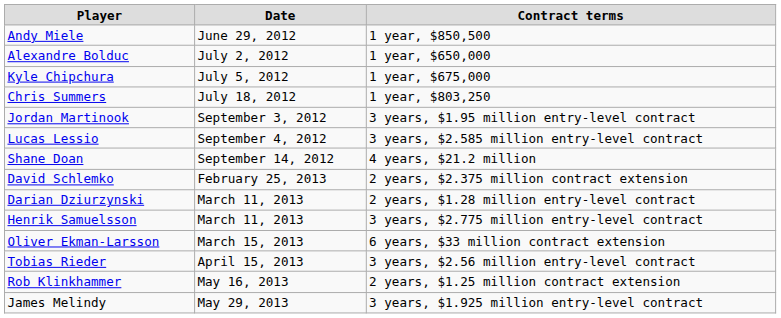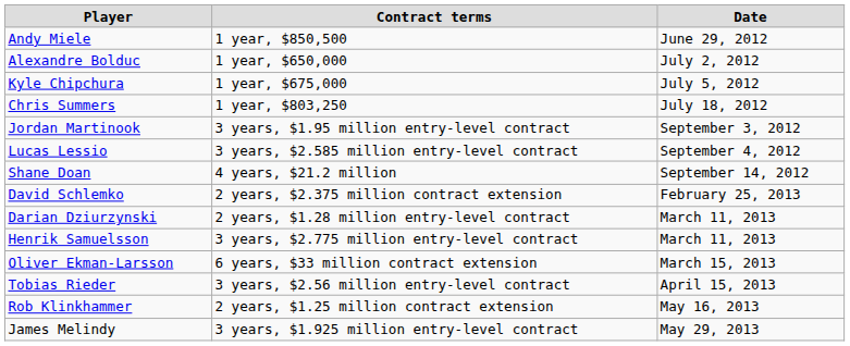columns swapped: Date <-> Contract terms
